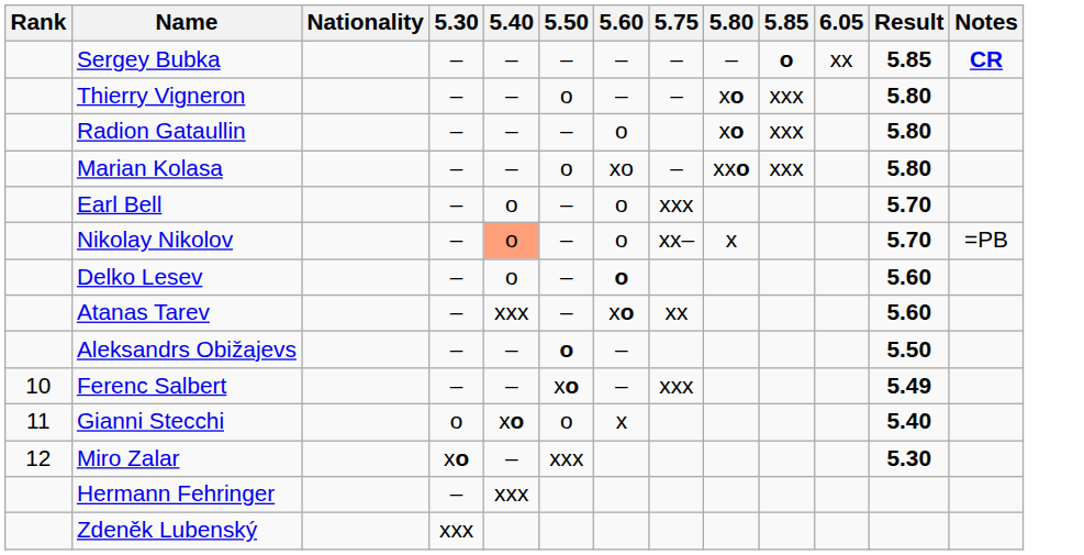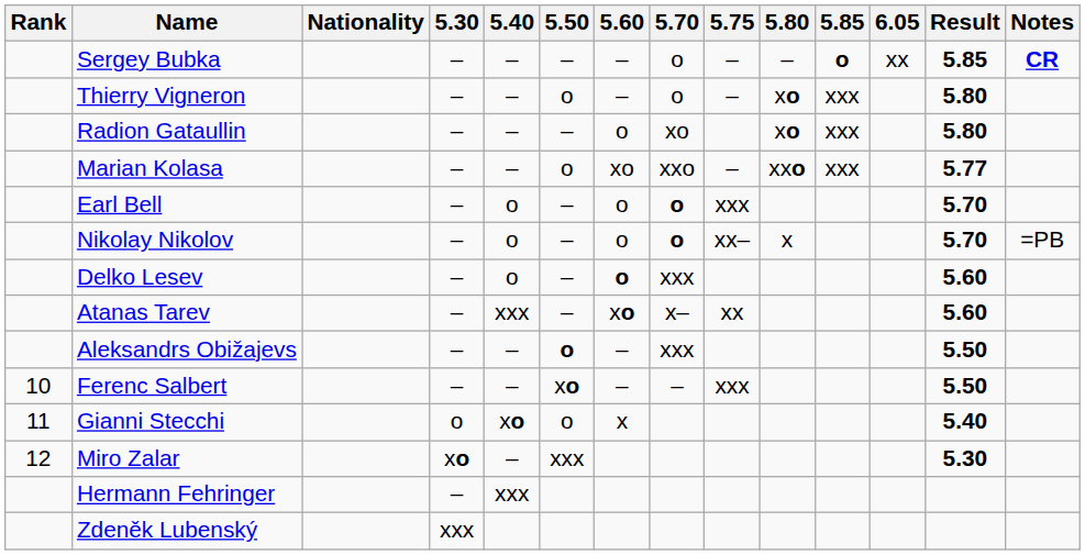+ column: 5.70 | o | o | xo | xxo | o | o | xxx | x– | xxx | –
Marian Kolasa | Result: 5.80 -> 5.77
Nikolay Nikolov | 5.40: lightsalmon background -> no background
Ferenc Salbert | Result: 5.49 -> 5.50
